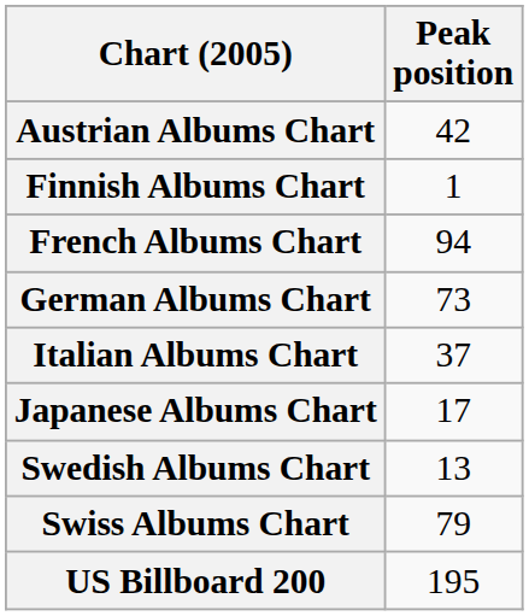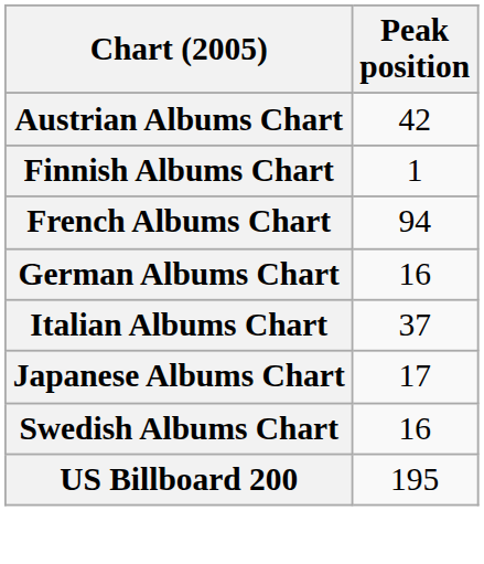German Albums Chart | Peak position: 73 -> 16
Swedish Albums Chart | Peak position: 13 -> 16
- row: Swiss Albums Chart | 79
